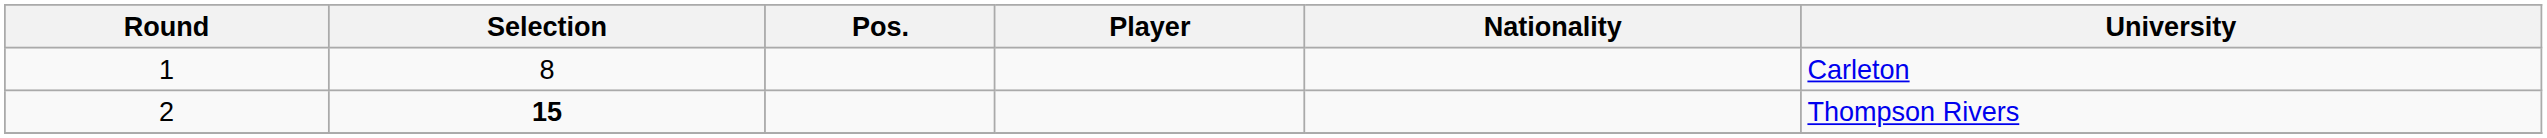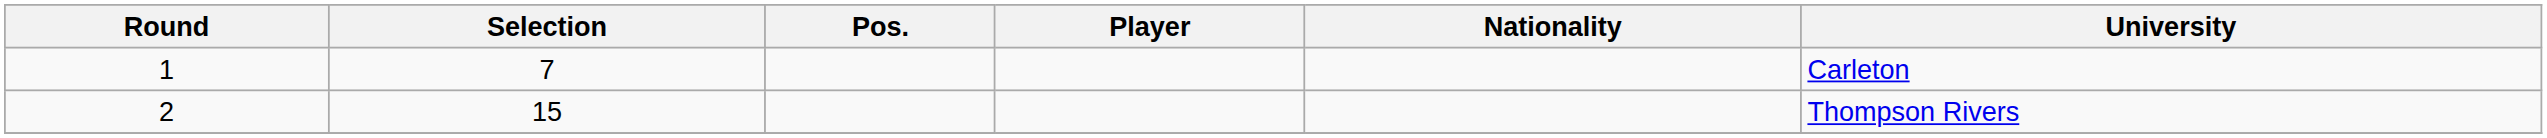1 | Selection: 8 -> 7
2 | Selection: bold -> normal
